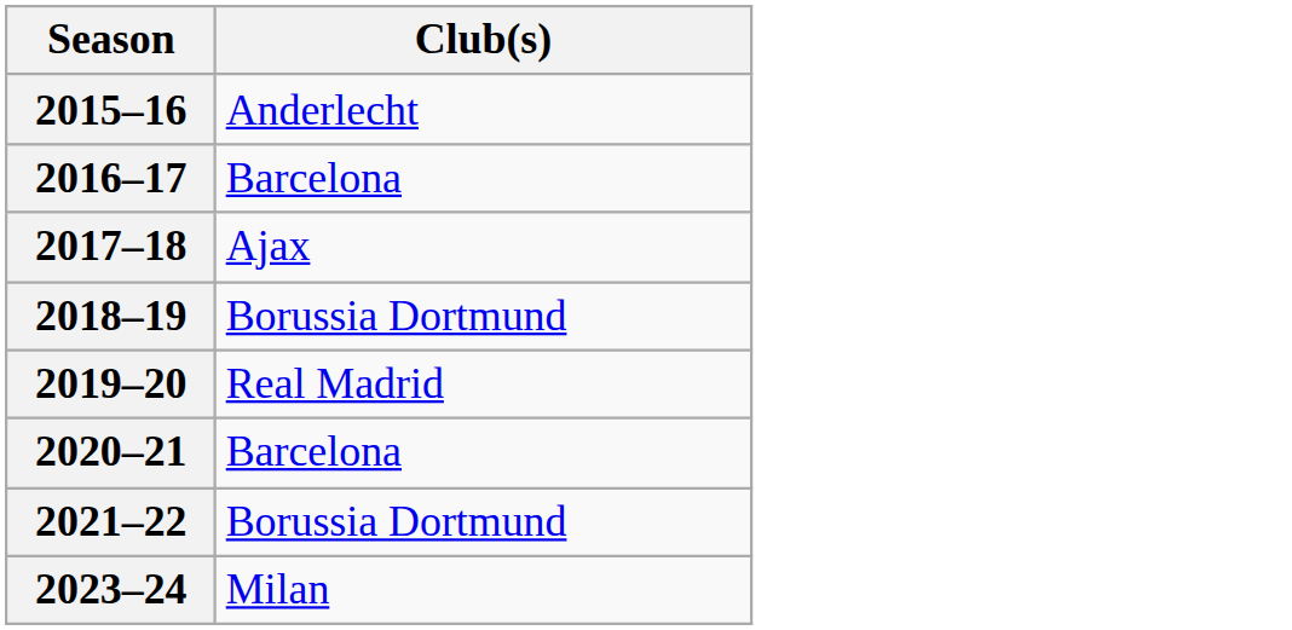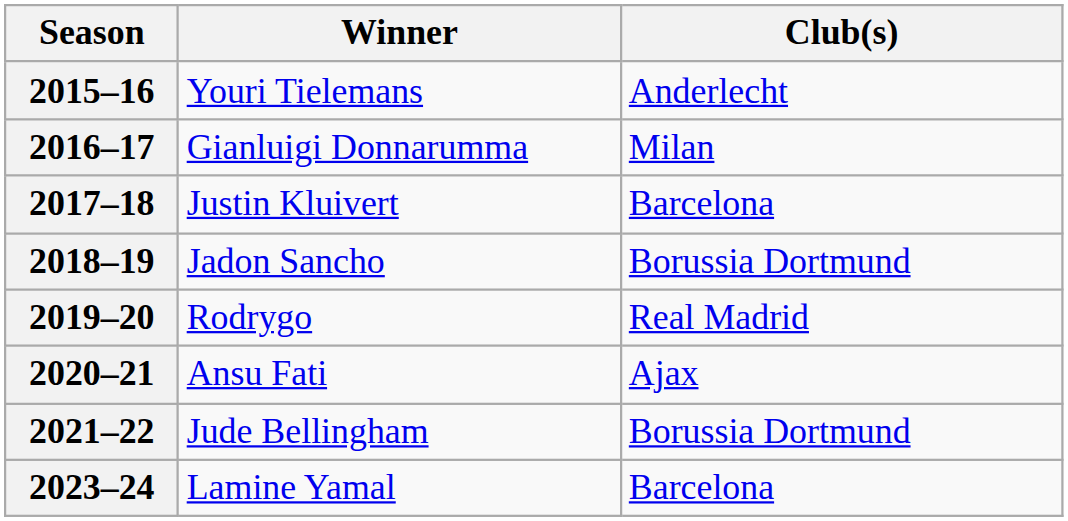+ column: Winner | Youri Tielemans | Gianluigi Donnarumma | Justin Kluivert | Jadon Sancho | Rodrygo | Ansu Fati | Jude Bellingham | Lamine Yamal
2016–17 | Club(s): Barcelona -> Milan
2017–18 | Club(s): Ajax -> Barcelona
2020–21 | Club(s): Barcelona -> Ajax
2023–24 | Club(s): Milan -> Barcelona
